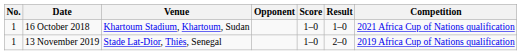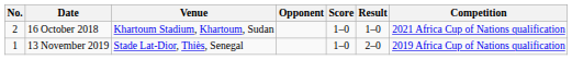16 October 2018 | No.: 1 -> 2
